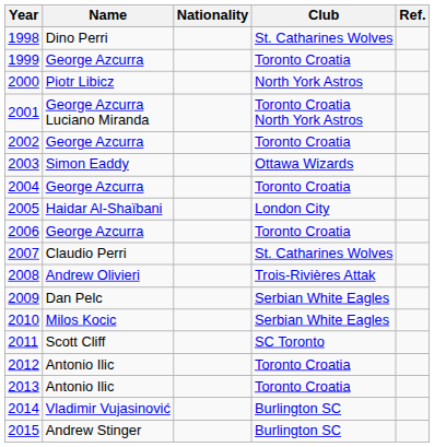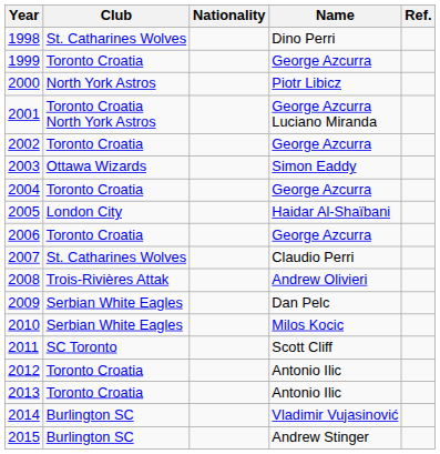columns swapped: Name <-> Club
